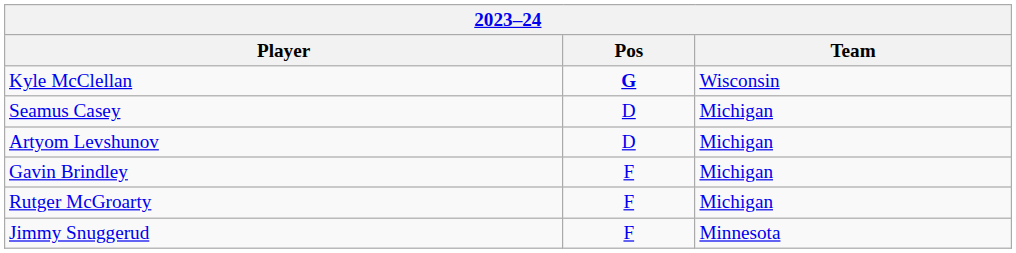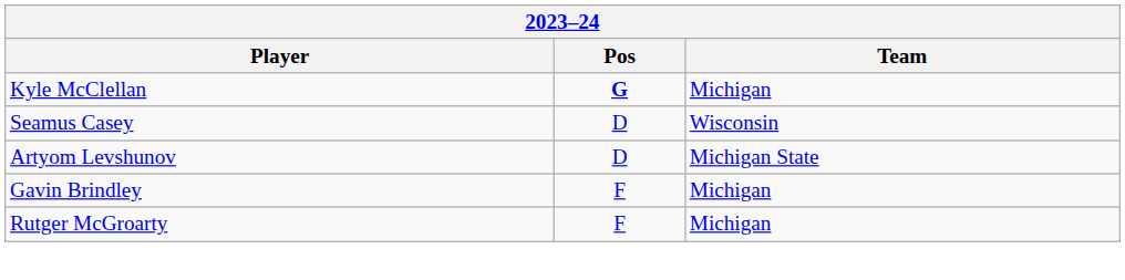Kyle McClellan | Team: Wisconsin -> Michigan
Seamus Casey | Team: Michigan -> Wisconsin
Artyom Levshunov | Team: Michigan -> Michigan State
- row: Jimmy Snuggerud | F | Minnesota
